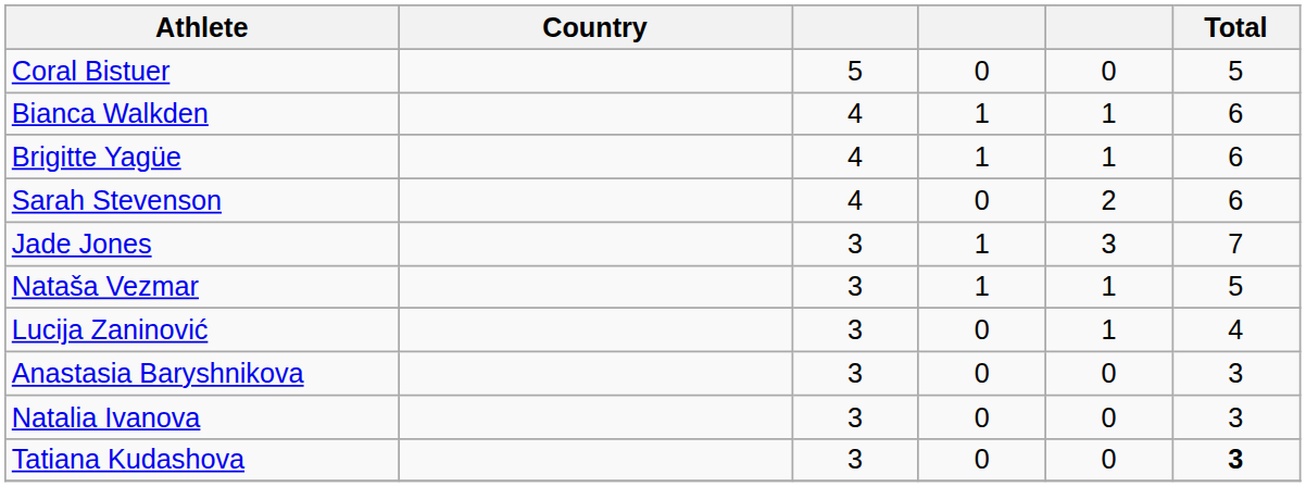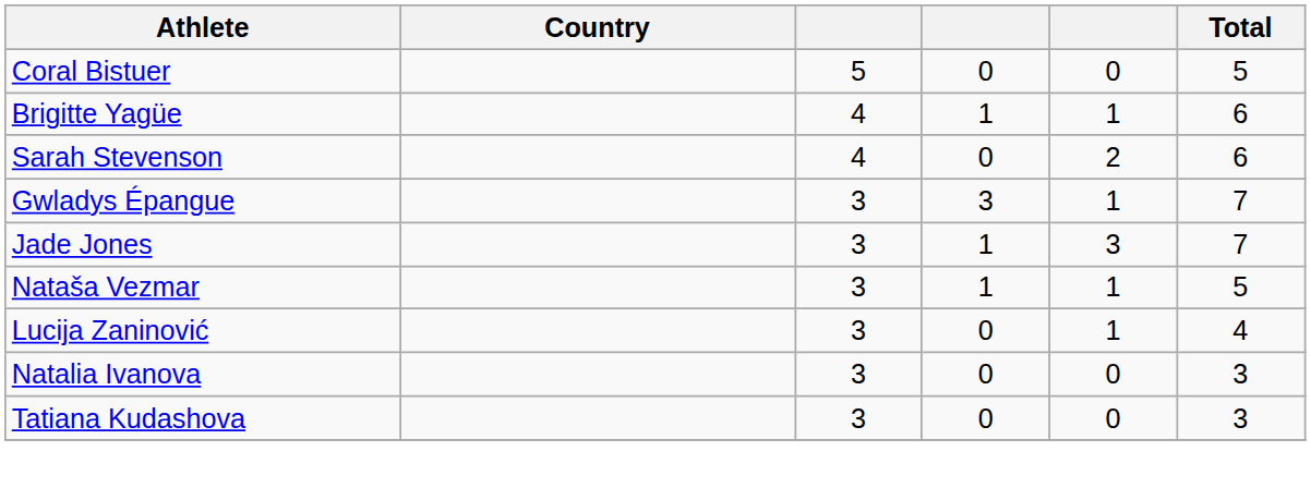- row: Bianca Walkden | 4 | 1 | 1 | 6
+ row: Gwladys Épangue | 3 | 3 | 1 | 7
- row: Anastasia Baryshnikova | 3 | 0 | 0 | 3
Tatiana Kudashova | Total: bold -> normal
